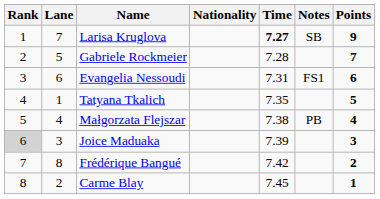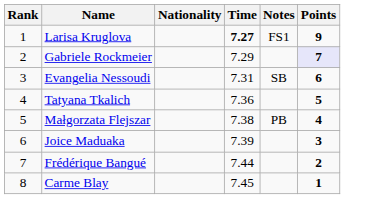- column: Lane | 7 | 5 | 6 | 1 | 4 | 3 | 8 | 2
Larisa Kruglova | Notes: SB -> FS1
Gabriele Rockmeier | Time: 7.28 -> 7.29
Gabriele Rockmeier | Points: no background -> lavender background
Evangelia Nessoudi | Notes: FS1 -> SB
Tatyana Tkalich | Time: 7.35 -> 7.36
Joice Maduaka | Rank: lightgrey background -> no background
Frédérique Bangué | Time: 7.42 -> 7.44
